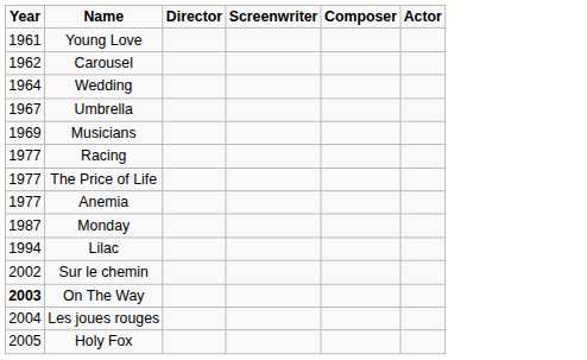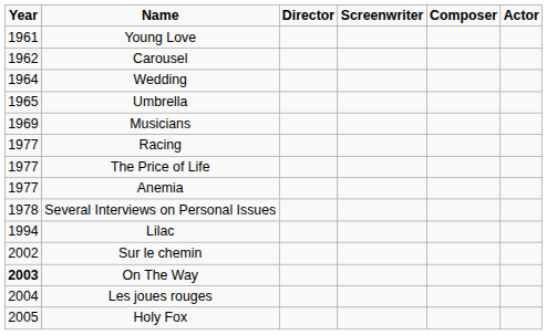Umbrella | Year: 1967 -> 1965
+ row: 1978 | Several Interviews on Personal Issues
- row: 1987 | Monday
